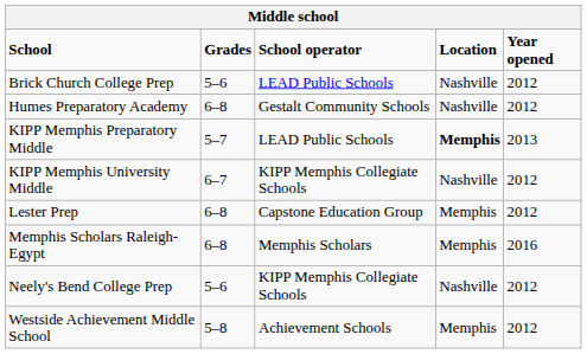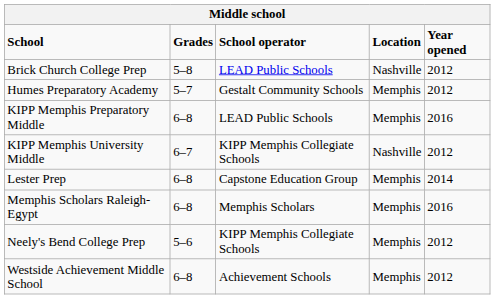Brick Church College Prep | Grades: 5–6 -> 5–8
Humes Preparatory Academy | Grades: 6–8 -> 5–7
Humes Preparatory Academy | Location: Nashville -> Memphis
KIPP Memphis Preparatory Middle | Grades: 5–7 -> 6–8
KIPP Memphis Preparatory Middle | Location: bold -> normal
KIPP Memphis Preparatory Middle | Year opened: 2013 -> 2016
Lester Prep | Year opened: 2012 -> 2014
Neely's Bend College Prep | Location: Nashville -> Memphis
Westside Achievement Middle School | Grades: 5–8 -> 6–8
